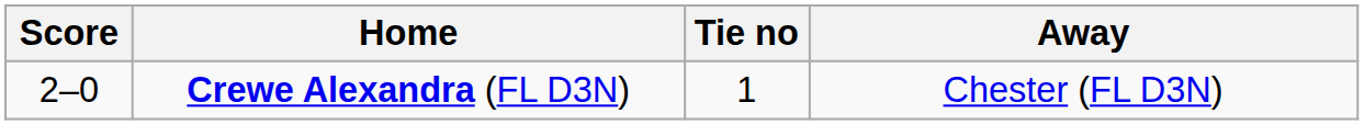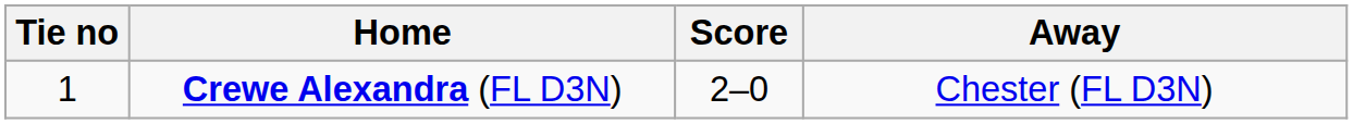columns swapped: Tie no <-> Score
